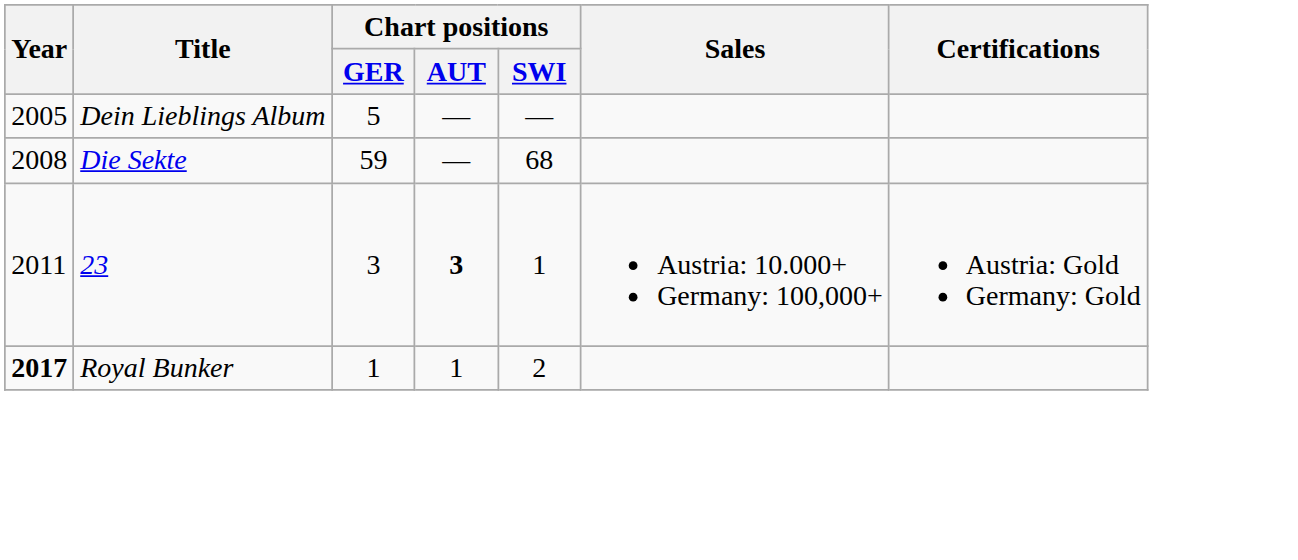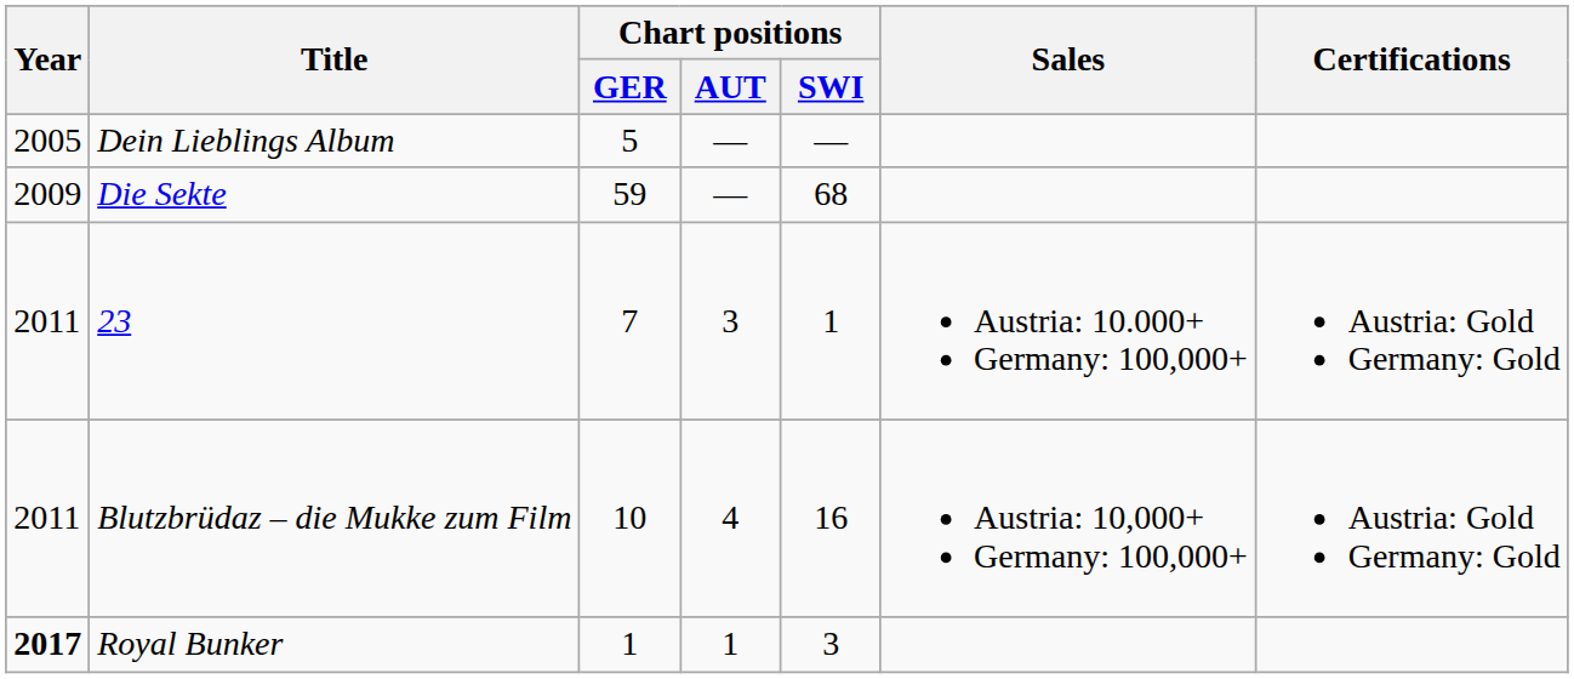Die Sekte | Year: 2008 -> 2009
23 | Chart positions / GER: 3 -> 7
23 | Chart positions / AUT: bold -> normal
+ row: 2011 | Blutzbrüdaz – die Mukke zum Film | 10 | 4 | 16 | Austria: 10,000+ Germany: 100,000+ | Austria: Gold Germany: Gold
Royal Bunker | Chart positions / SWI: 2 -> 3
